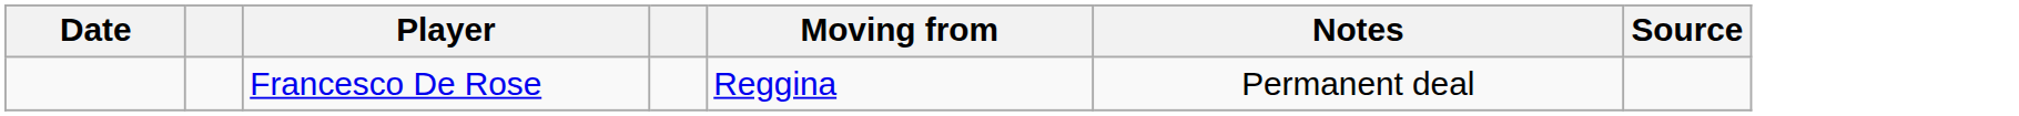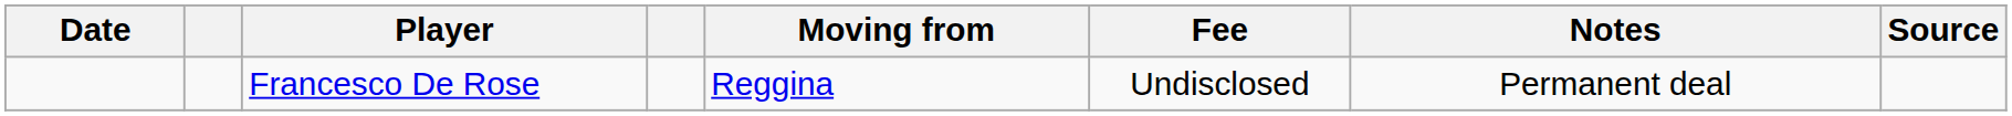+ column: Fee | Undisclosed
